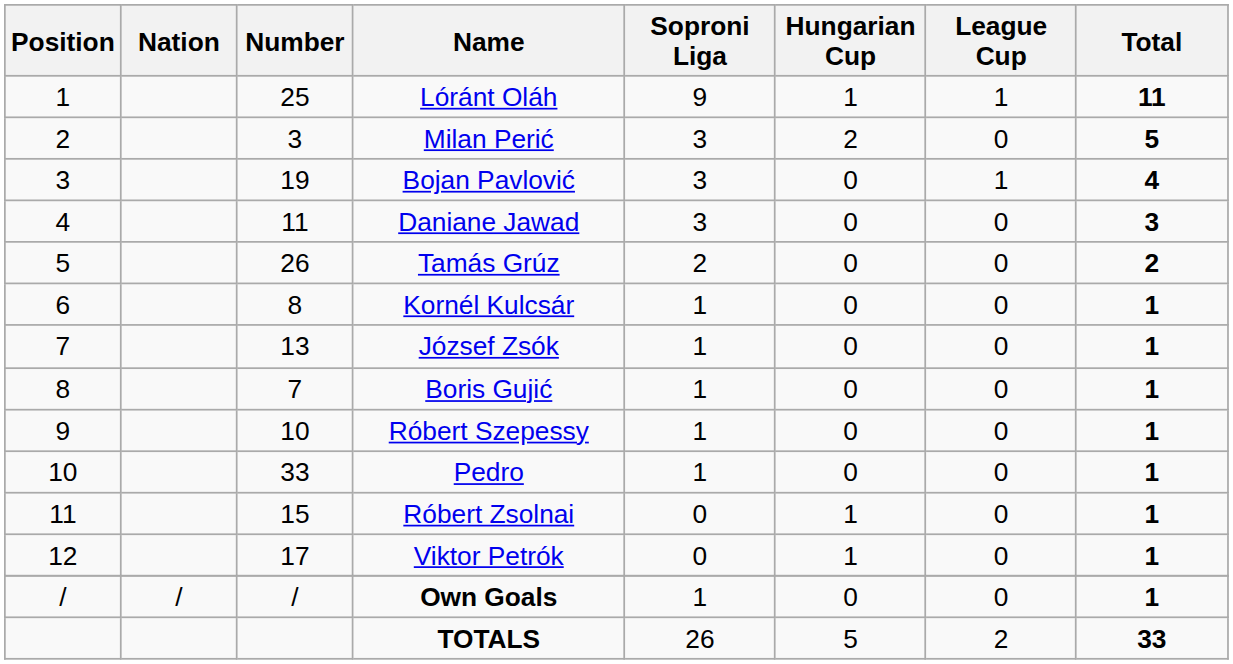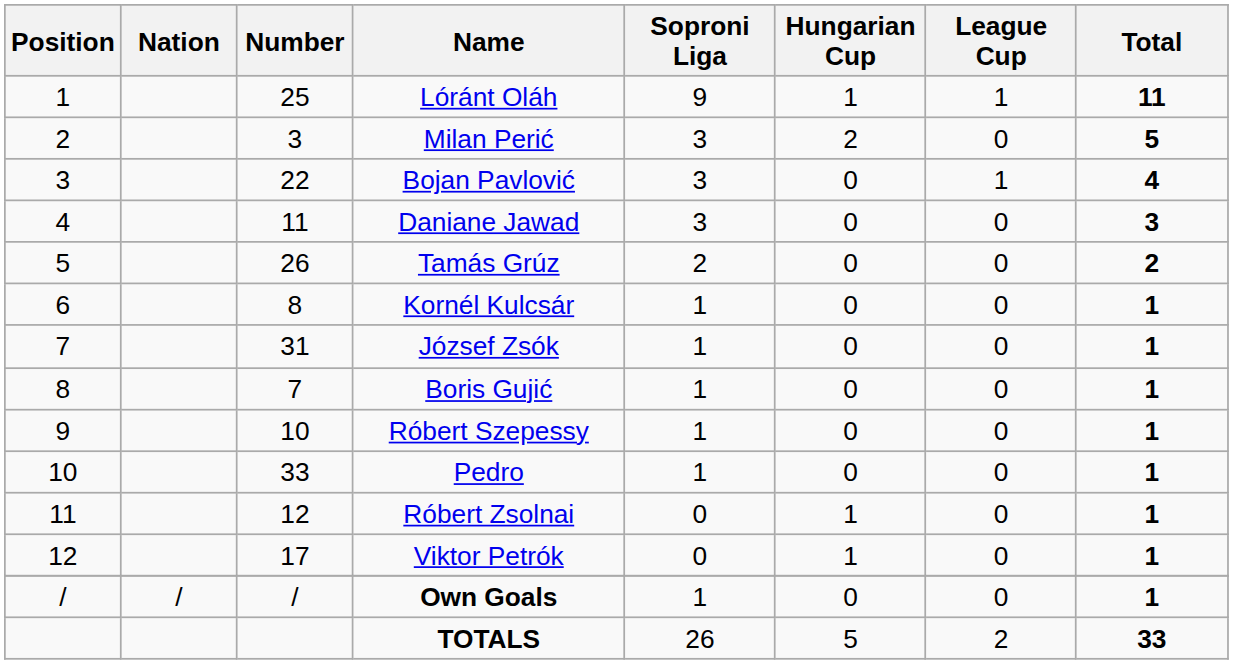Bojan Pavlović | Number: 19 -> 22
József Zsók | Number: 13 -> 31
Róbert Zsolnai | Number: 15 -> 12
